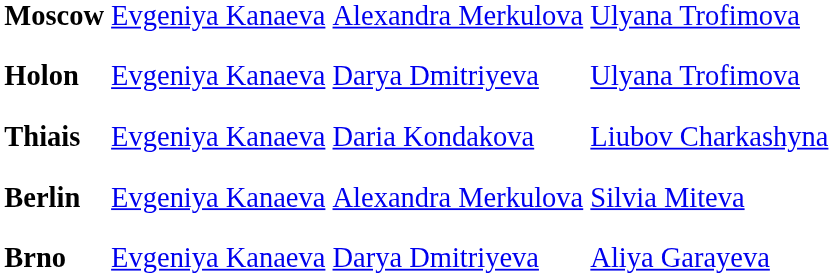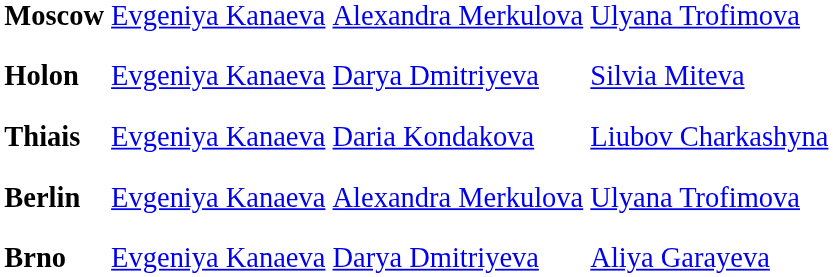Holon | column 4: Ulyana Trofimova -> Silvia Miteva
Berlin | column 4: Silvia Miteva -> Ulyana Trofimova
